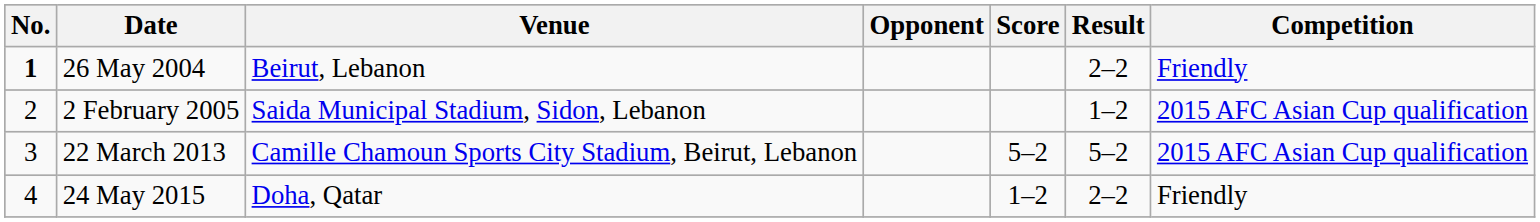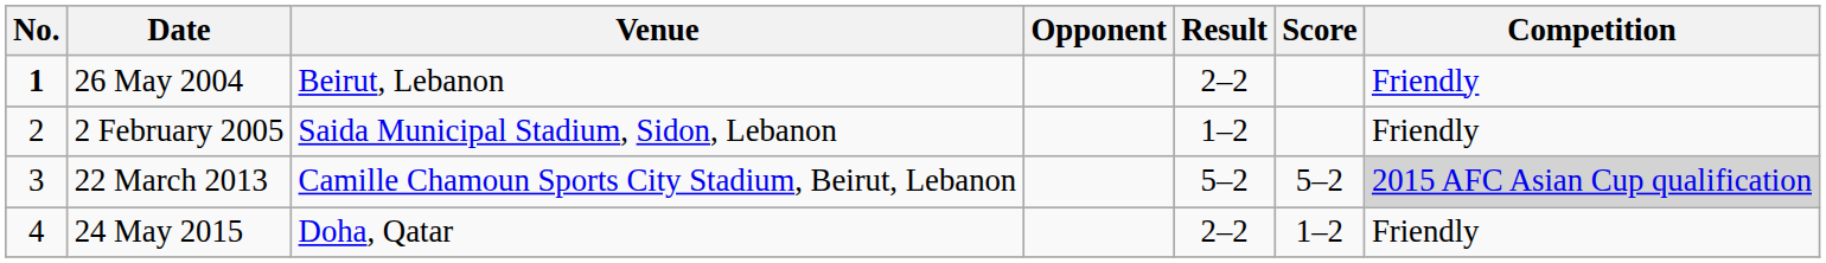columns swapped: Score <-> Result
2 February 2005 | Competition: 2015 AFC Asian Cup qualification -> Friendly
22 March 2013 | Competition: no background -> lightgrey background
